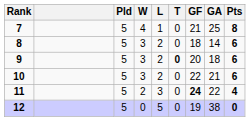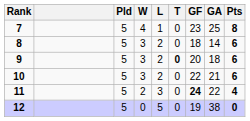7 | GF: 21 -> 23
